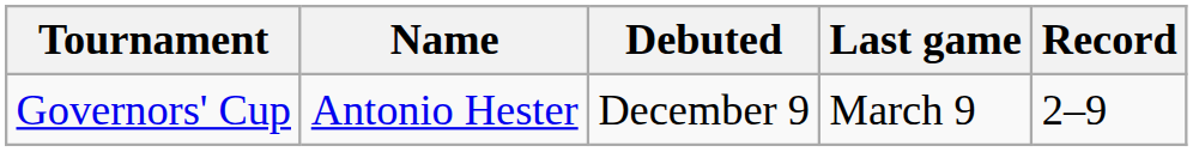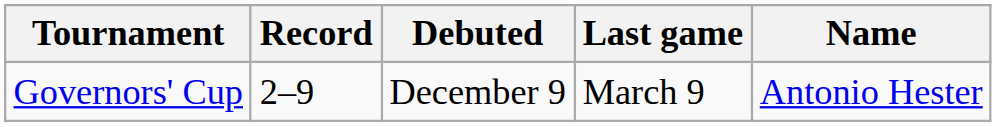columns swapped: Name <-> Record
